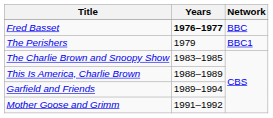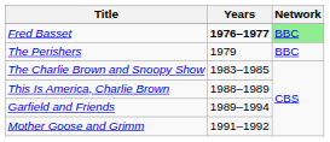Fred Basset | Network: no background -> lightgreen background
The Perishers | Network: BBC1 -> BBC
